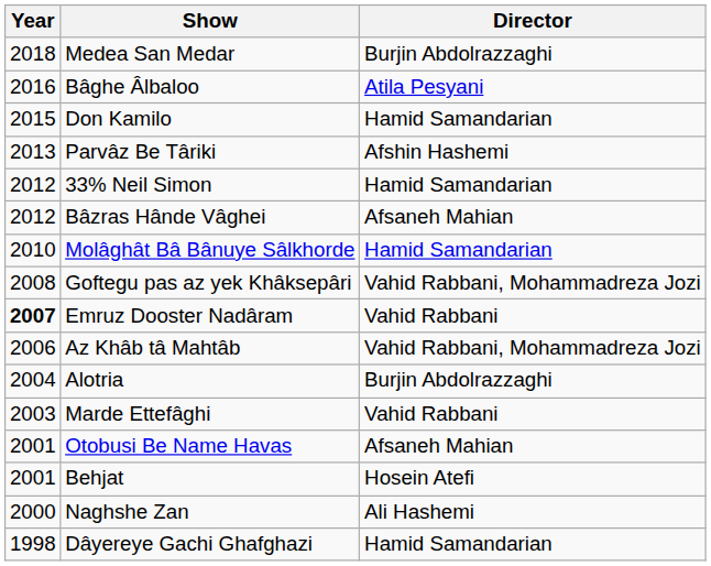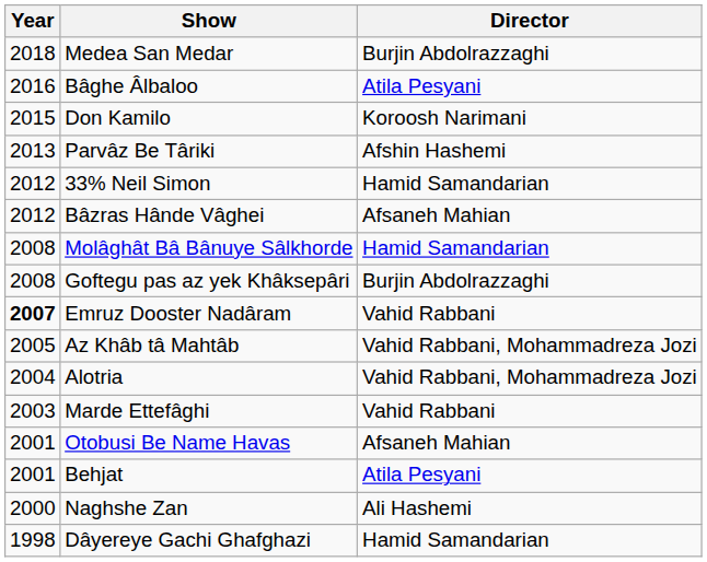Don Kamilo | Director: Hamid Samandarian -> Koroosh Narimani
Molâghât Bâ Bânuye Sâlkhorde | Year: 2010 -> 2008
Goftegu pas az yek Khâksepâri | Director: Vahid Rabbani, Mohammadreza Jozi -> Burjin Abdolrazzaghi
Az Khâb tâ Mahtâb | Year: 2006 -> 2005
Alotria | Director: Burjin Abdolrazzaghi -> Vahid Rabbani, Mohammadreza Jozi
Behjat | Director: Hosein Atefi -> Atila Pesyani
